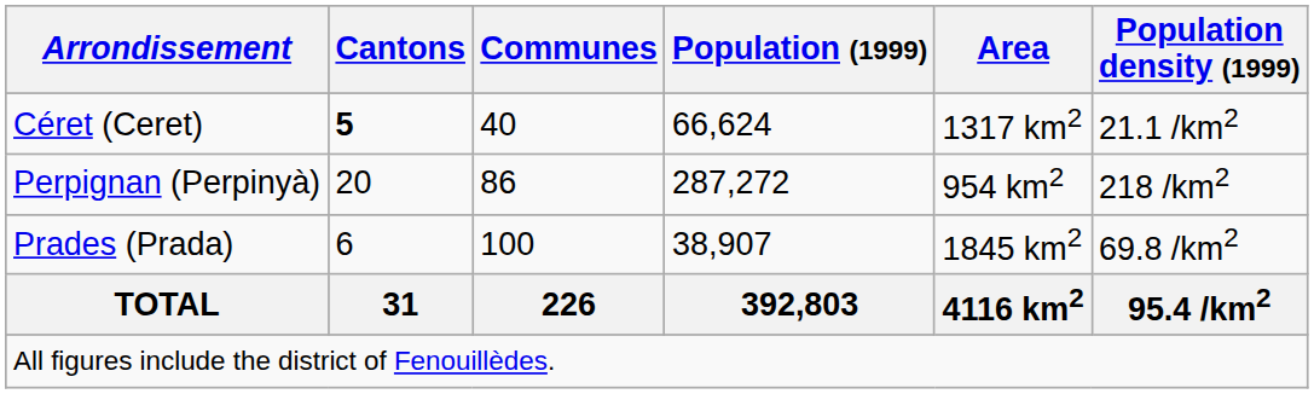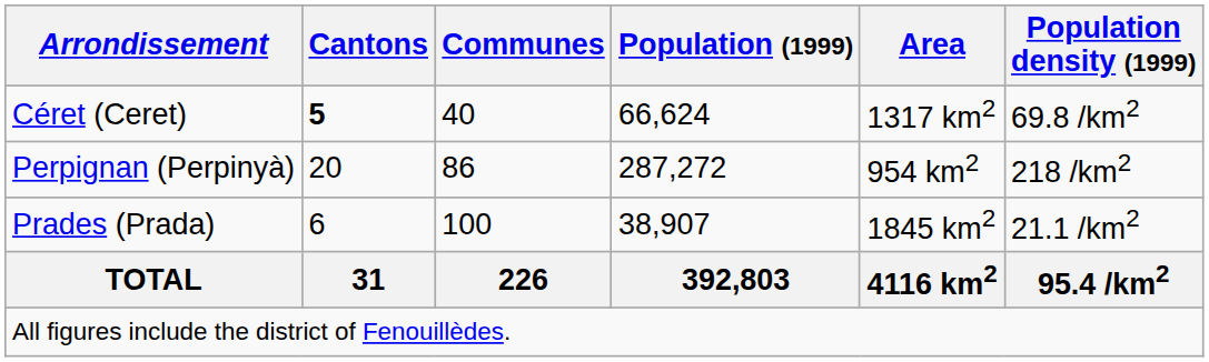Céret (Ceret) | Population density (1999): 21.1 /km2 -> 69.8 /km2
Prades (Prada) | Population density (1999): 69.8 /km2 -> 21.1 /km2
